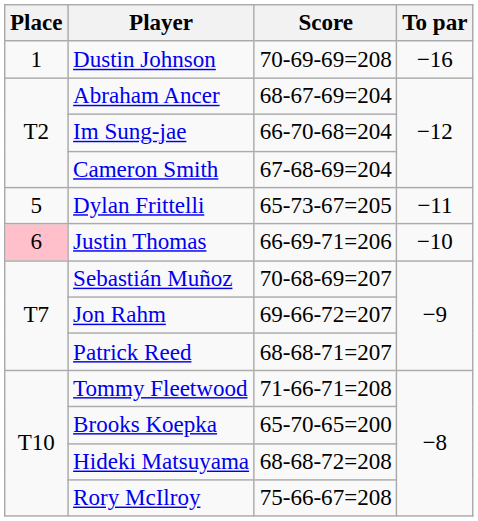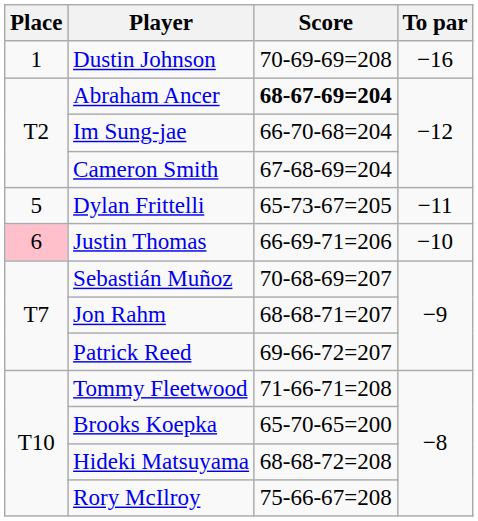Abraham Ancer | Score: normal -> bold
Jon Rahm | Score: 69-66-72=207 -> 68-68-71=207
Patrick Reed | Score: 68-68-71=207 -> 69-66-72=207
